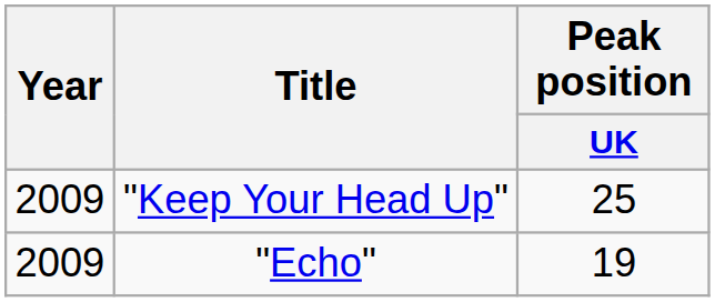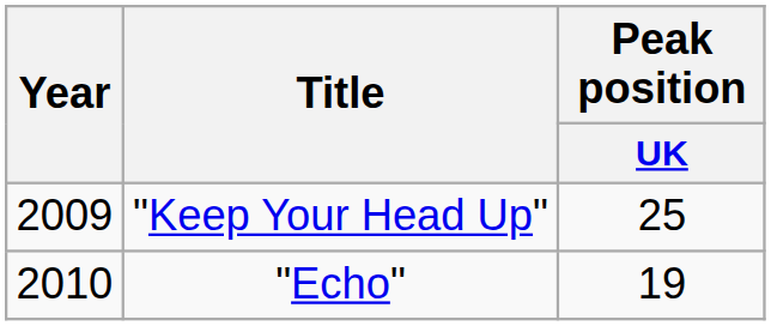"Echo" | Year: 2009 -> 2010
